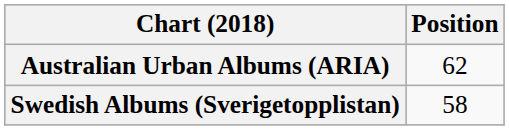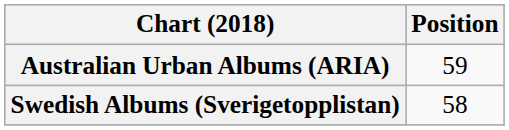Australian Urban Albums (ARIA) | Position: 62 -> 59
